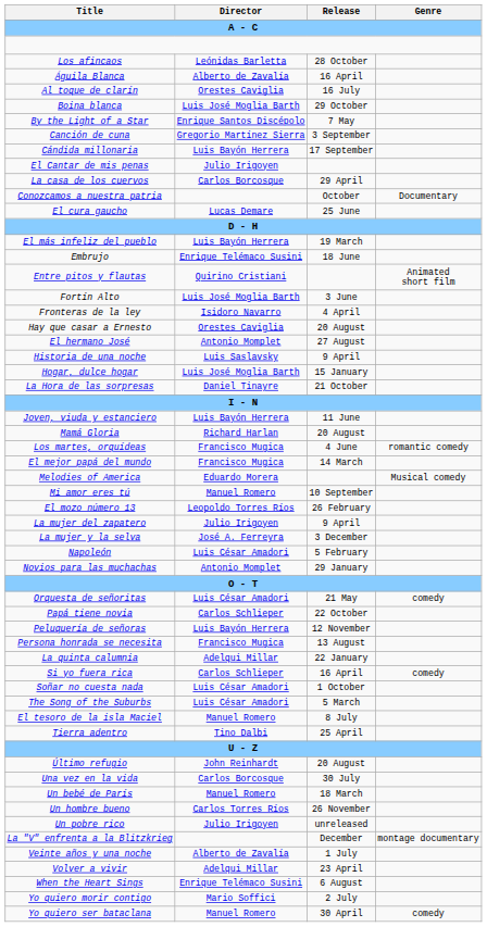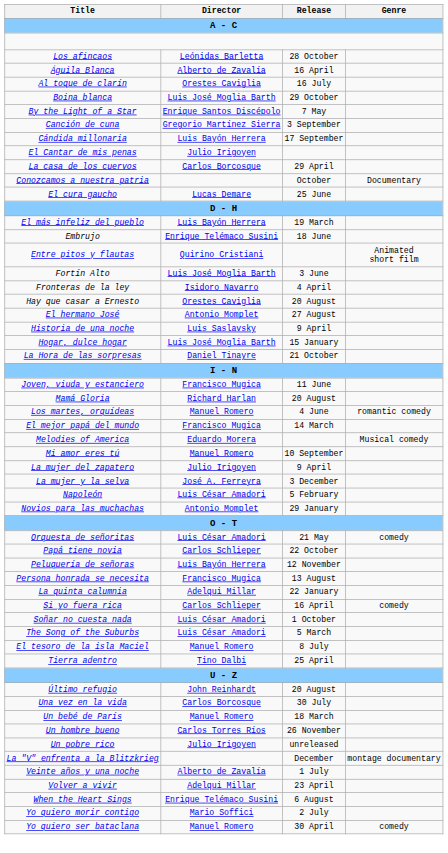Joven, viuda y estanciero | Director: Luis Bayón Herrera -> Francisco Mugica
Los martes, orquídeas | Director: Francisco Mugica -> Manuel Romero
- row: El mozo número 13 | Leopoldo Torres Ríos | 26 February
